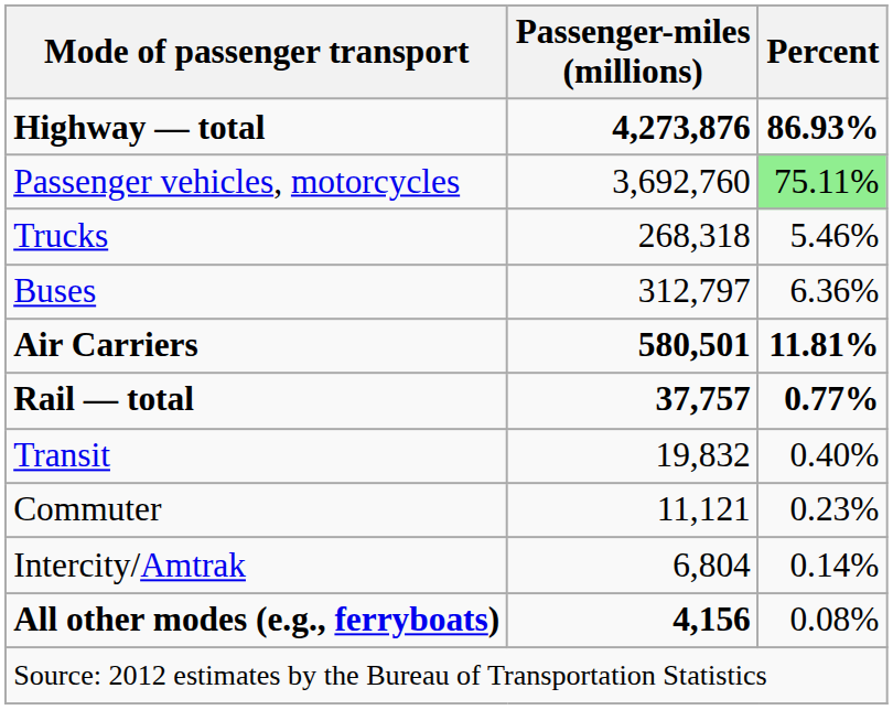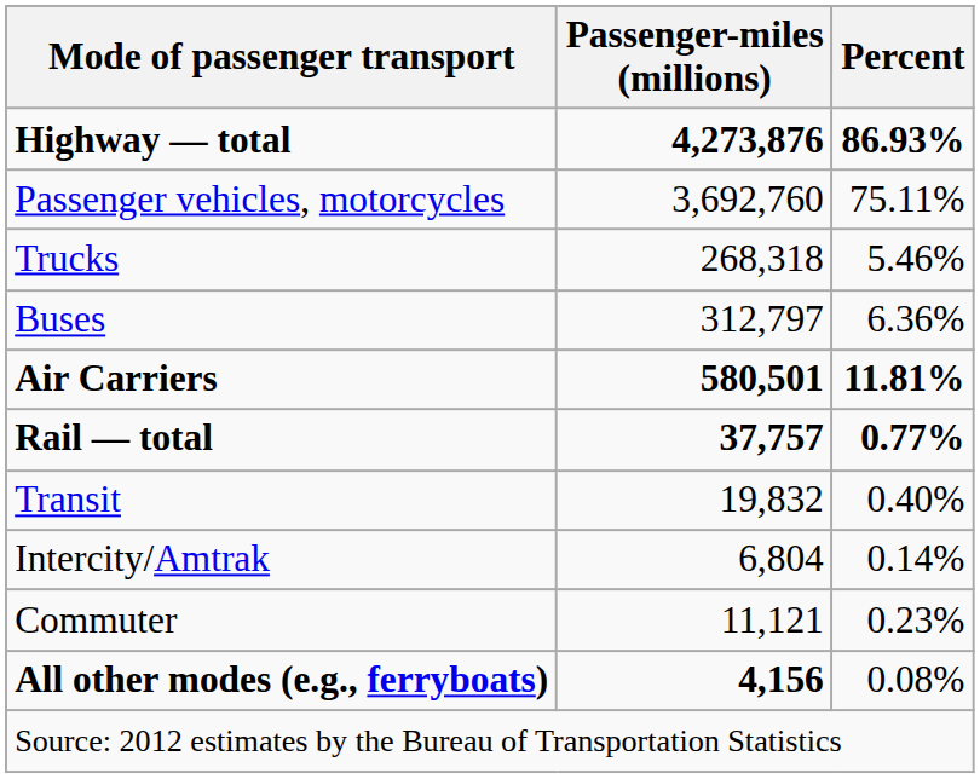Passenger vehicles, motorcycles | Percent: lightgreen background -> no background
rows swapped: Commuter <-> Intercity/Amtrak
